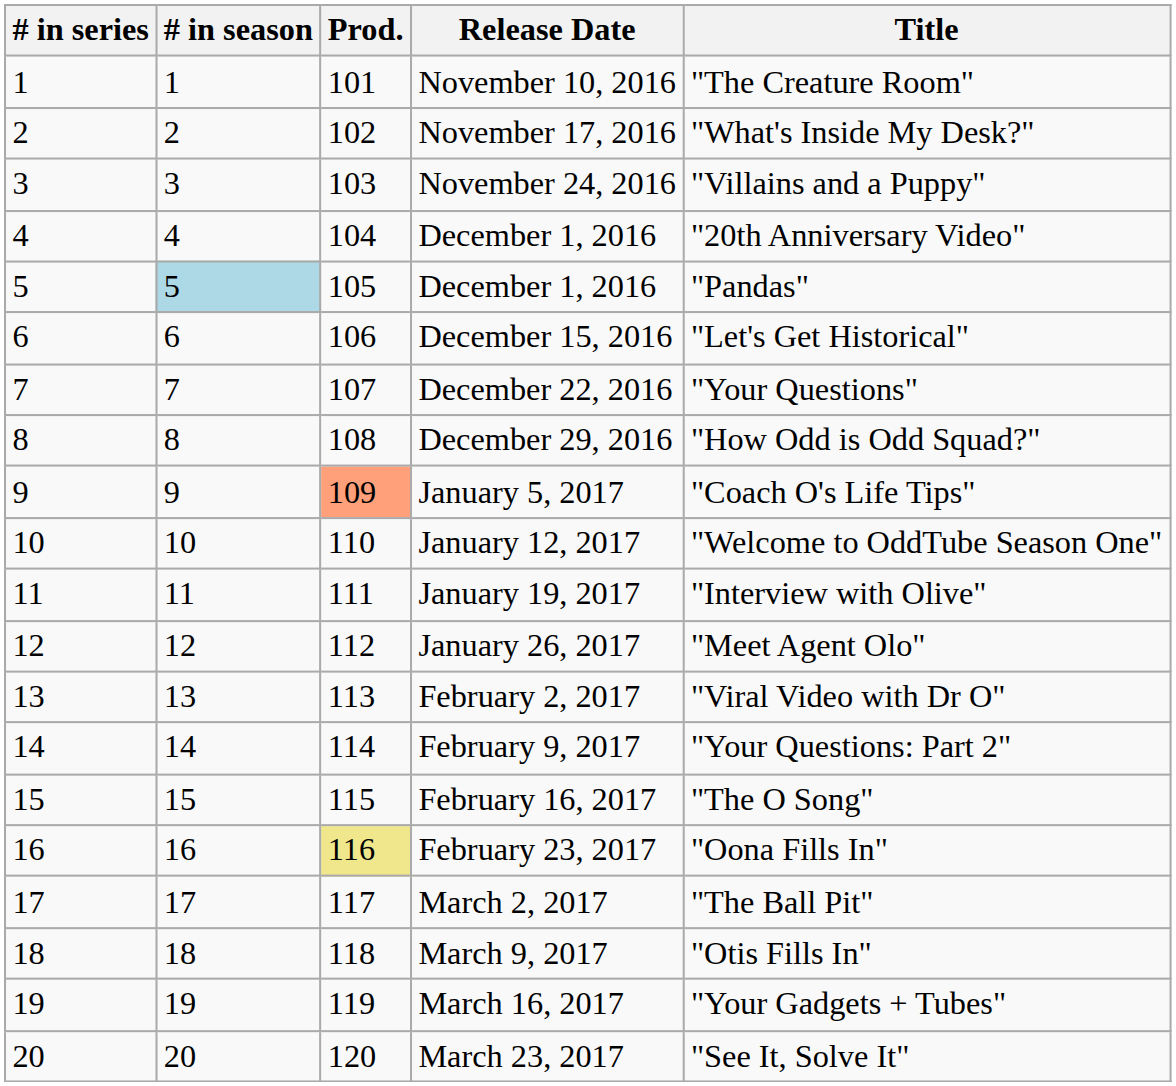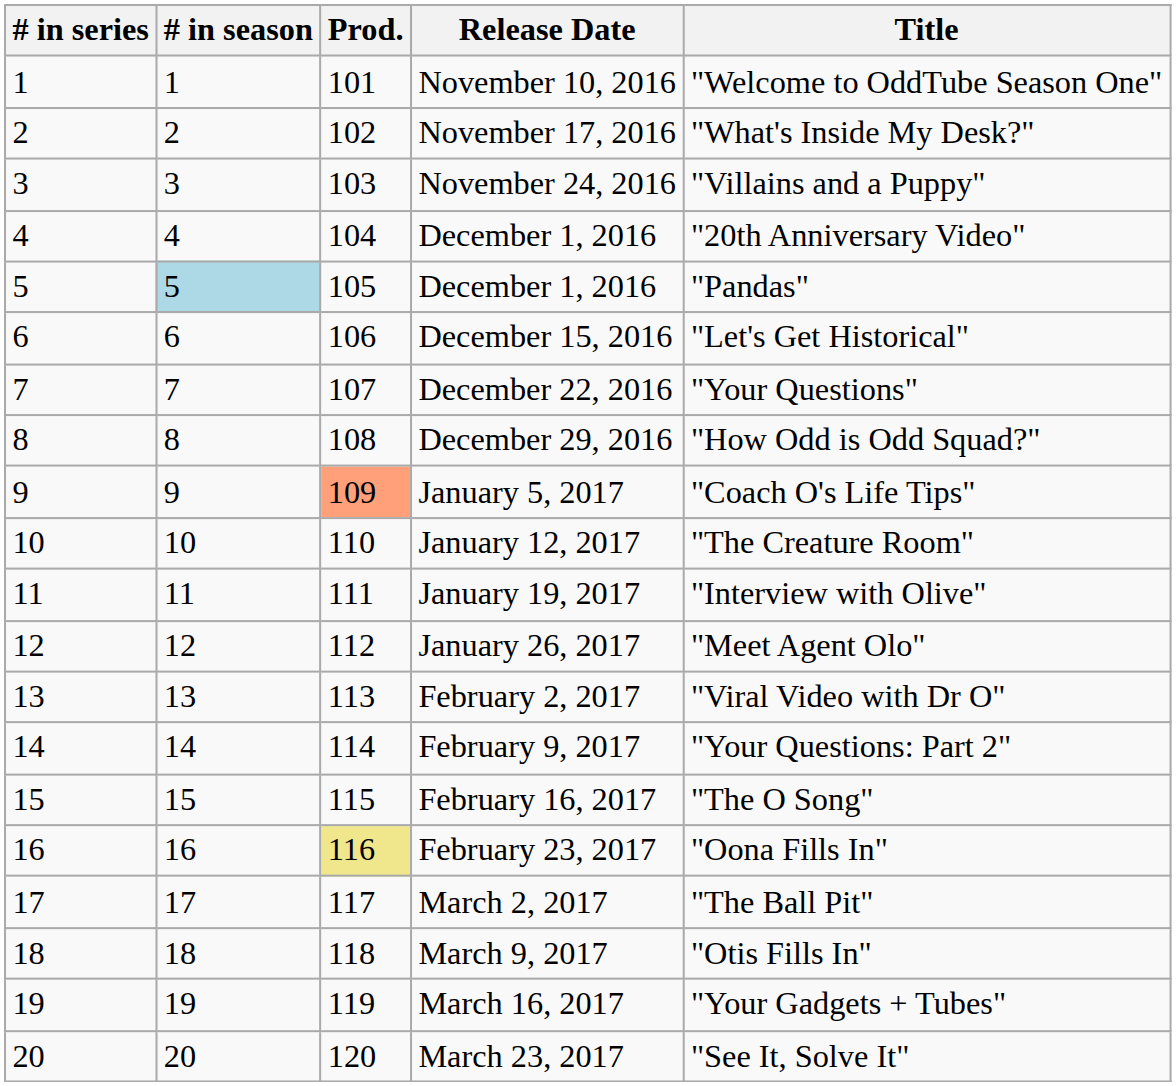November 10, 2016 | Title: "The Creature Room" -> "Welcome to OddTube Season One"
January 12, 2017 | Title: "Welcome to OddTube Season One" -> "The Creature Room"
